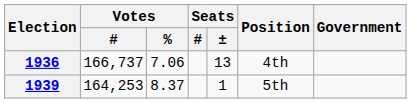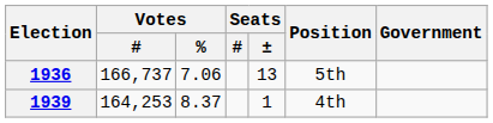1936 | Position: 4th -> 5th
1939 | Position: 5th -> 4th
